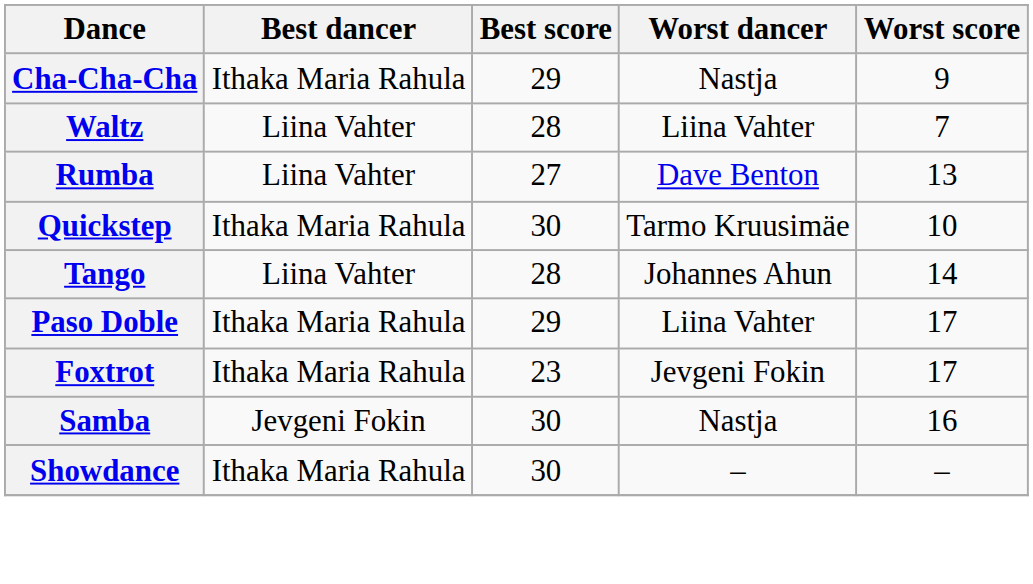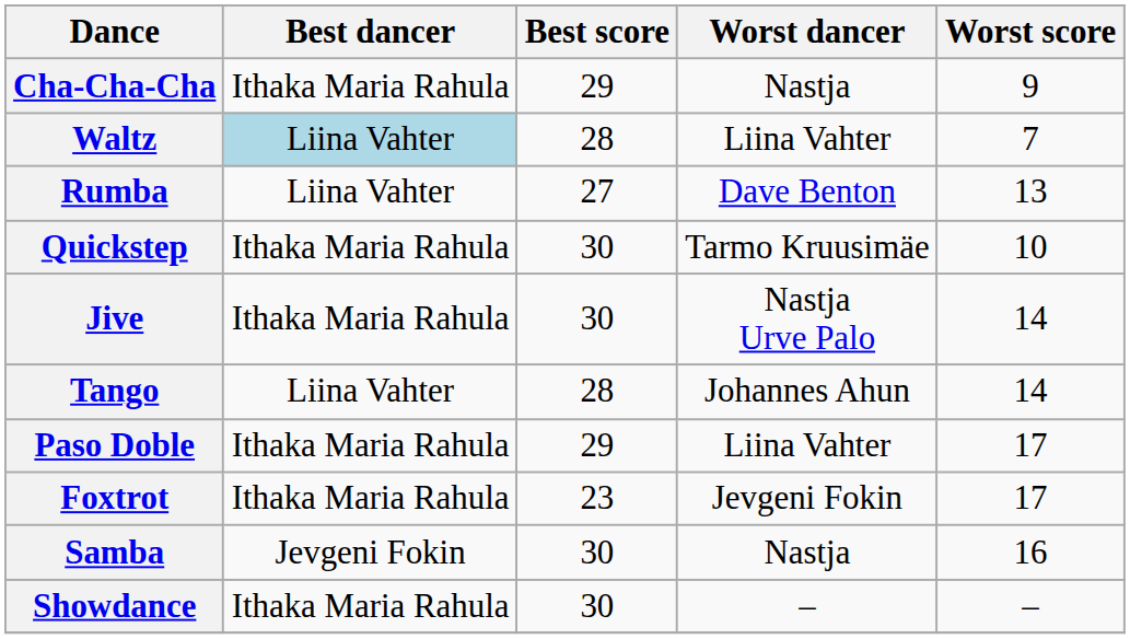Waltz | Best dancer: no background -> lightblue background
+ row: Jive | Ithaka Maria Rahula | 30 | Nastja Urve Palo | 14
